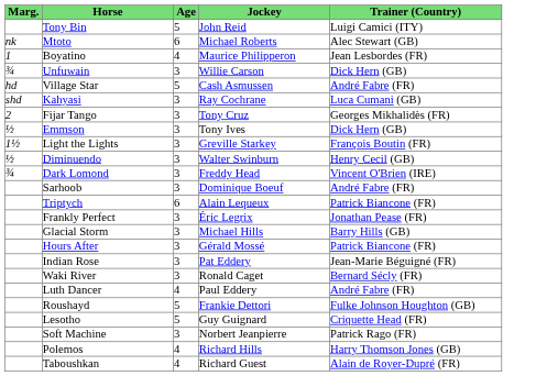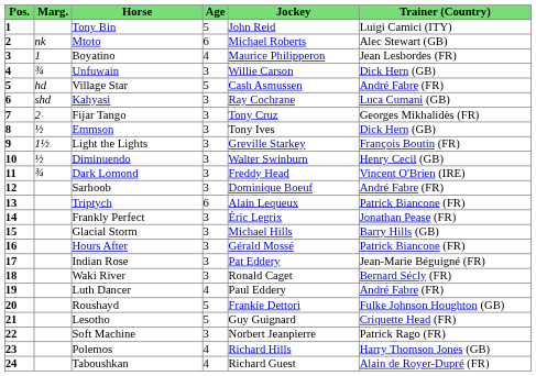+ column: Pos. | 1 | 2 | 3 | 4 | 5 | 6 | 7 | 8 | 9 | 10 | 11 | 12 | 13 | 14 | 15 | 16 | 17 | 18 | 19 | 20 | 21 | 22 | 23 | 24
